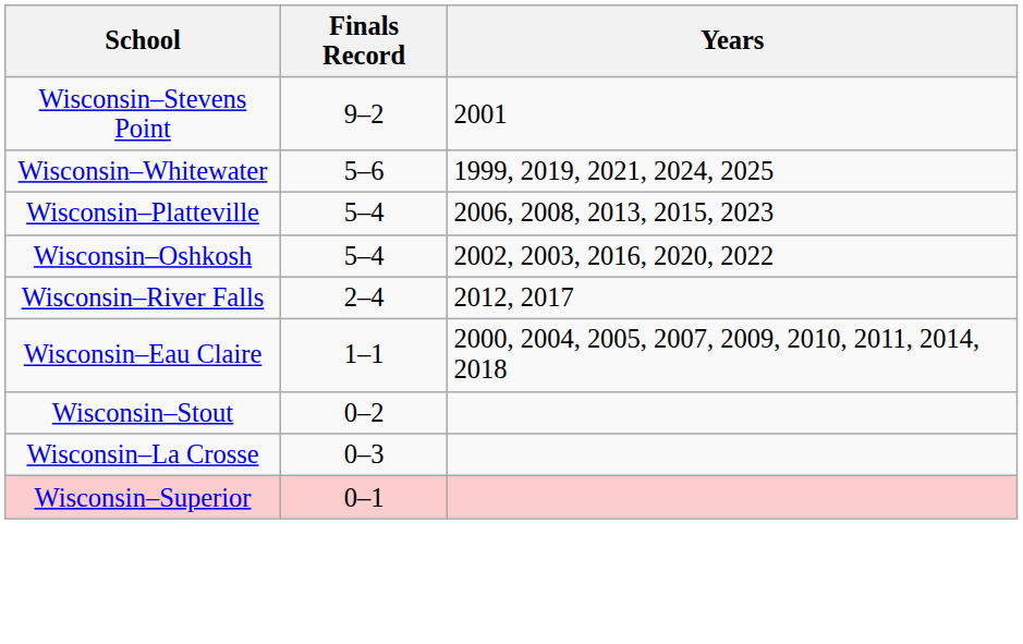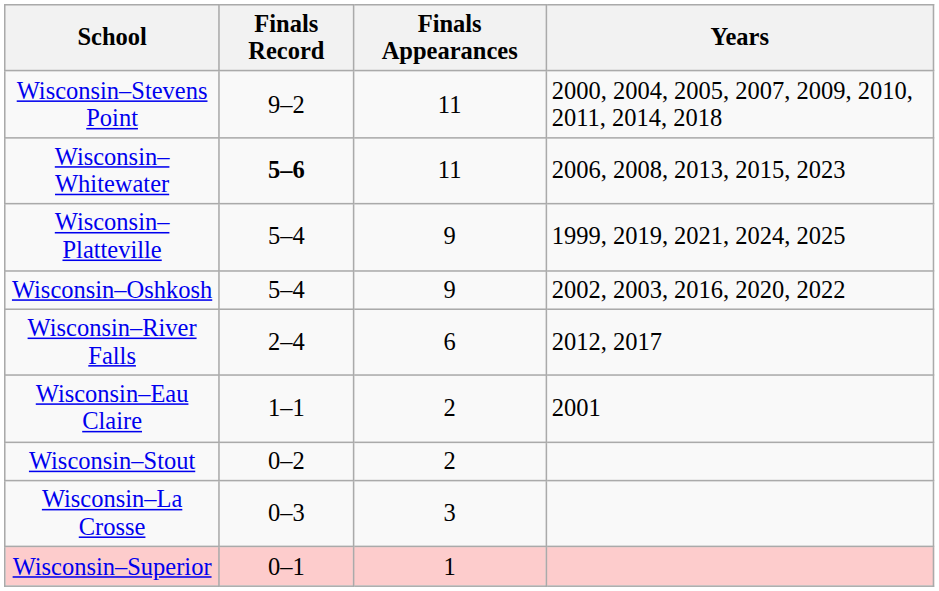+ column: Finals Appearances | 11 | 11 | 9 | 9 | 6 | 2 | 2 | 3 | 1
Wisconsin–Stevens Point | Years: 2001 -> 2000, 2004, 2005, 2007, 2009, 2010, 2011, 2014, 2018
Wisconsin–Whitewater | Finals Record: normal -> bold
Wisconsin–Whitewater | Years: 1999, 2019, 2021, 2024, 2025 -> 2006, 2008, 2013, 2015, 2023
Wisconsin–Platteville | Years: 2006, 2008, 2013, 2015, 2023 -> 1999, 2019, 2021, 2024, 2025
Wisconsin–Eau Claire | Years: 2000, 2004, 2005, 2007, 2009, 2010, 2011, 2014, 2018 -> 2001
